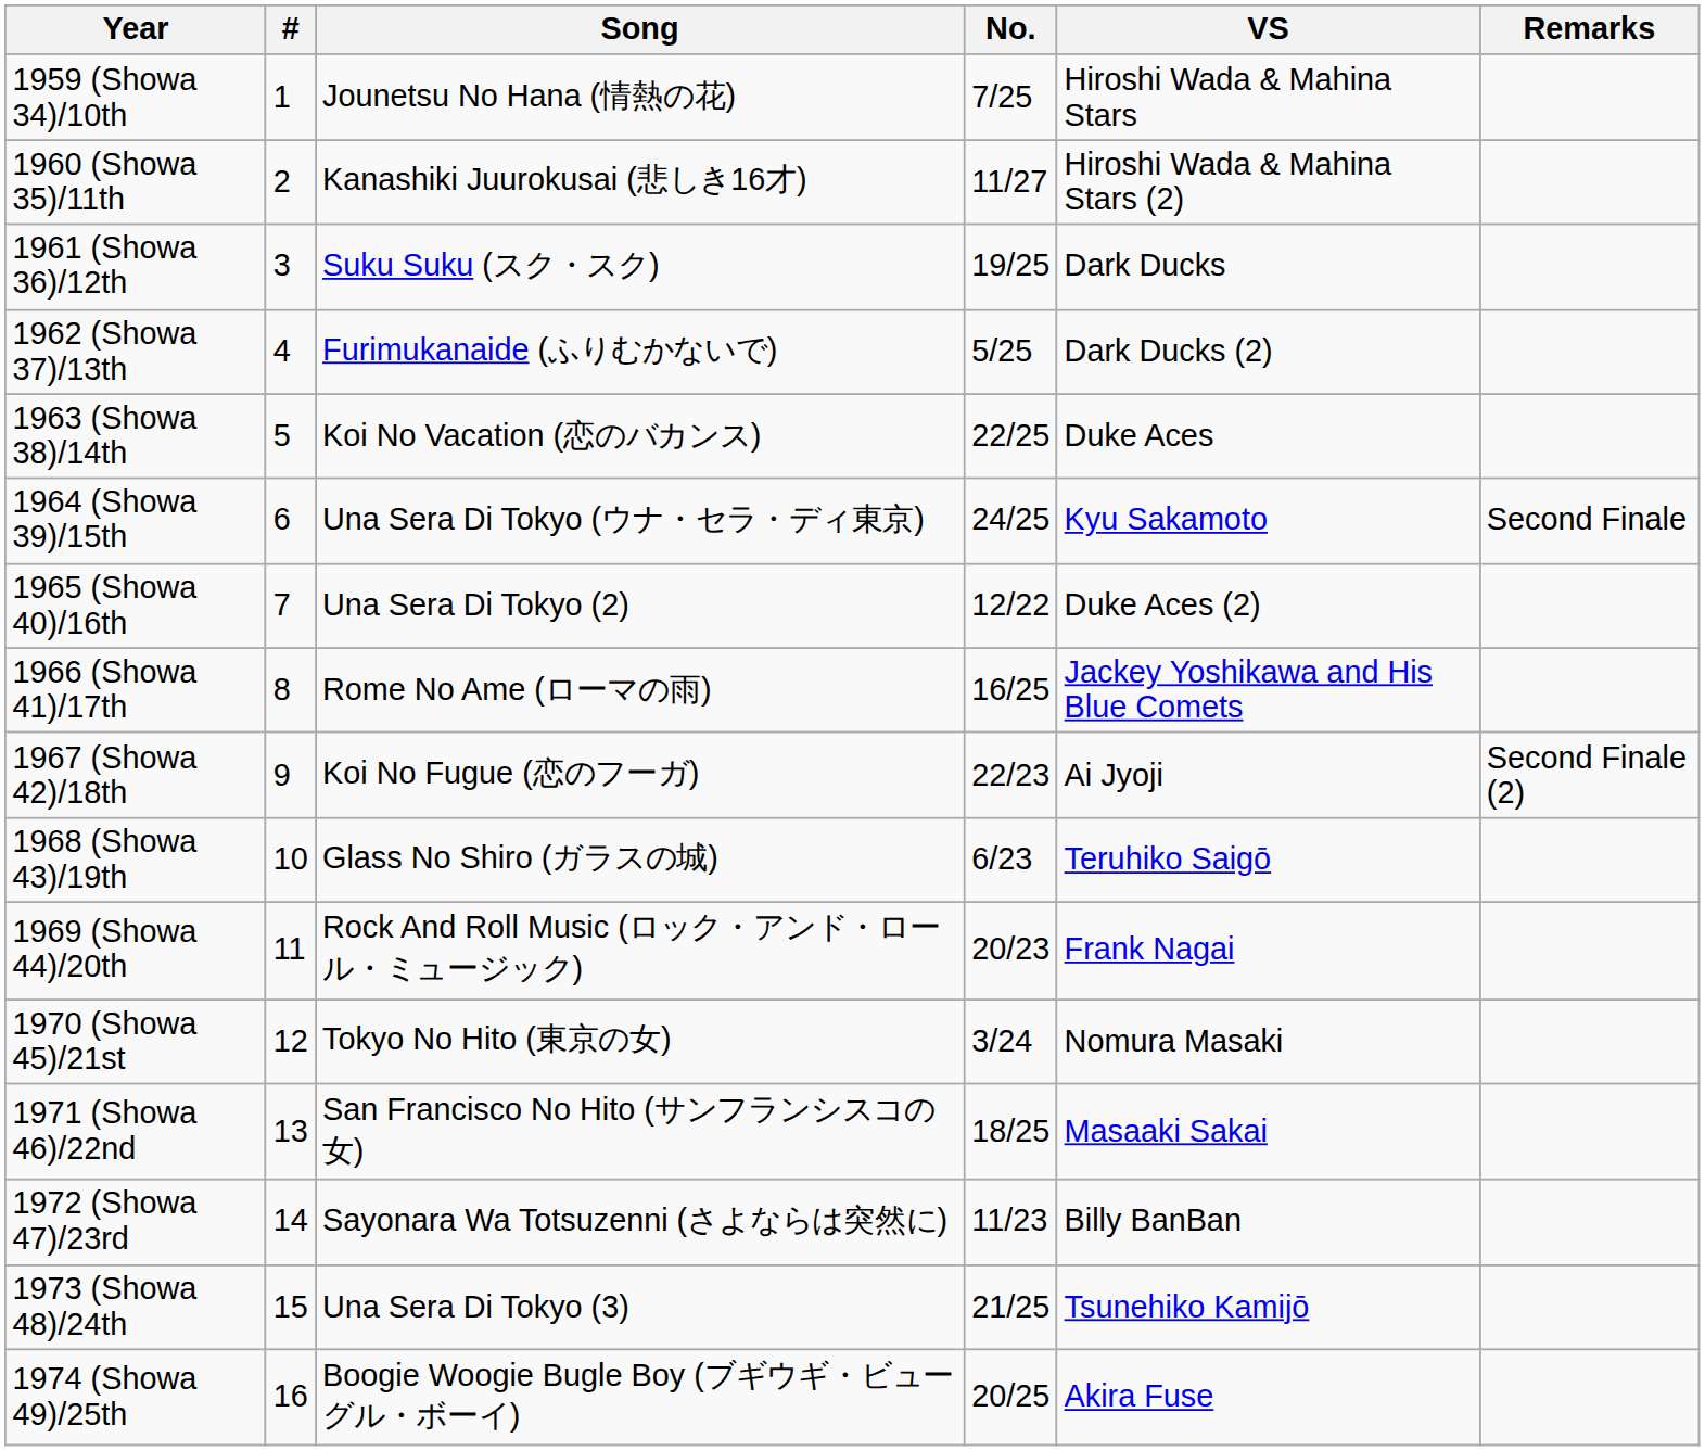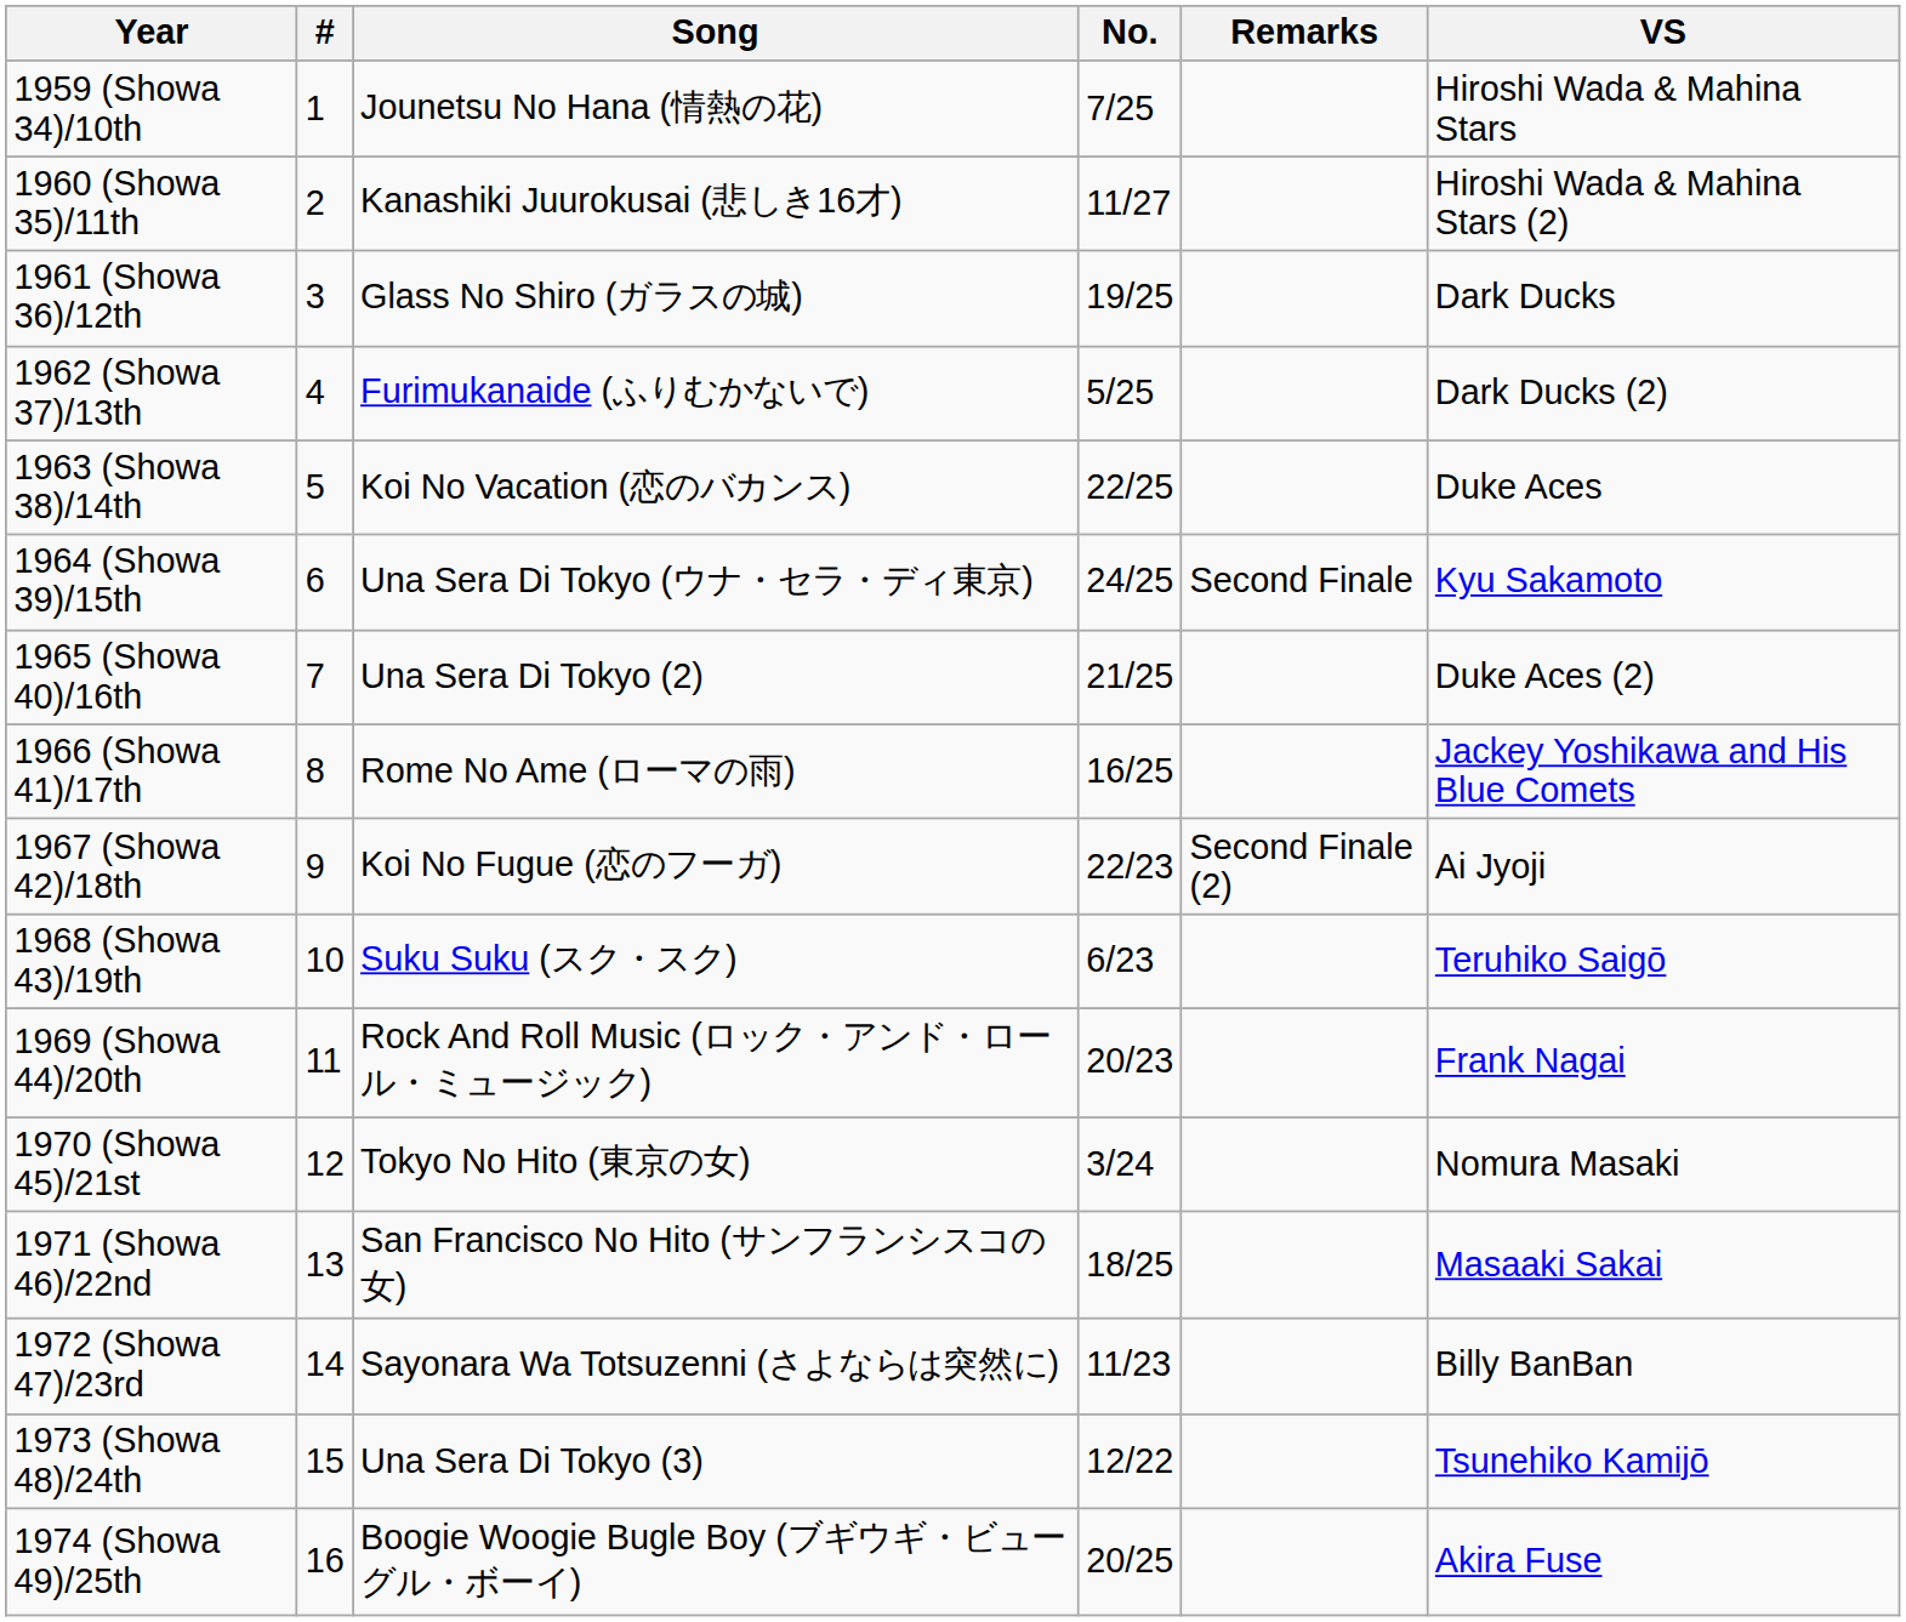columns swapped: VS <-> Remarks
1961 (Showa 36)/12th | Song: Suku Suku (スク・スク) -> Glass No Shiro (ガラスの城)
1965 (Showa 40)/16th | No.: 12/22 -> 21/25
1968 (Showa 43)/19th | Song: Glass No Shiro (ガラスの城) -> Suku Suku (スク・スク)
1973 (Showa 48)/24th | No.: 21/25 -> 12/22
